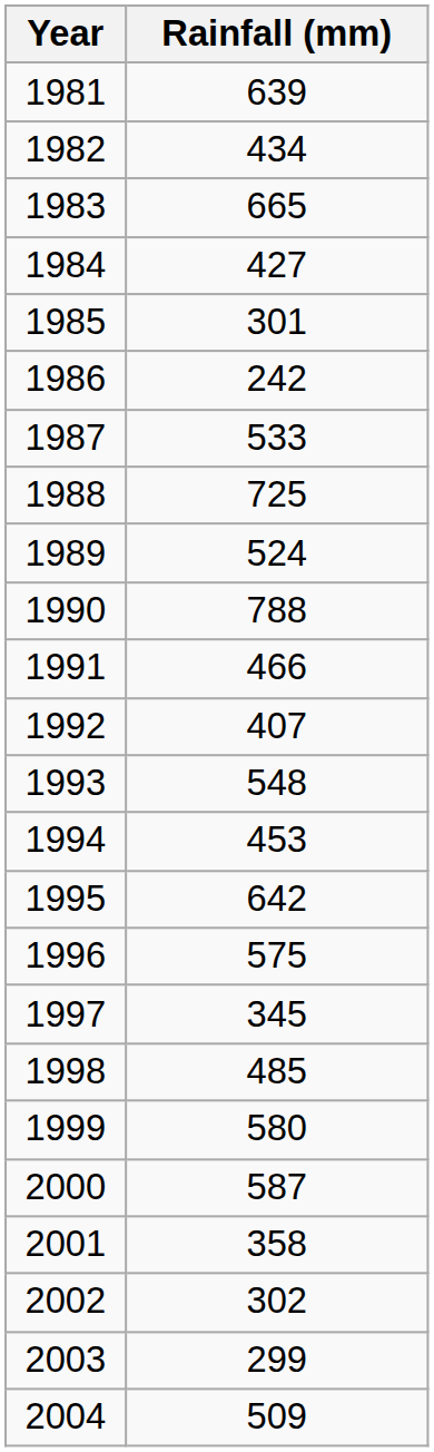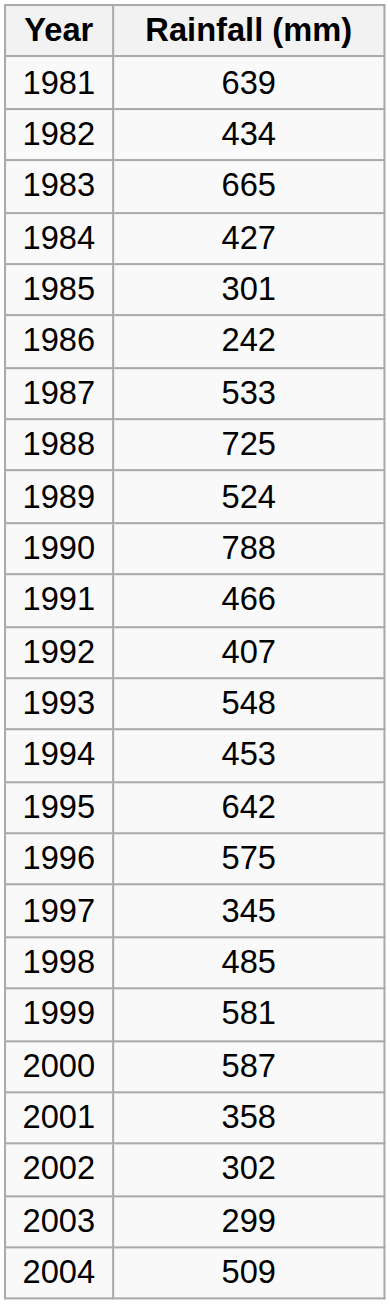1999 | Rainfall (mm): 580 -> 581
